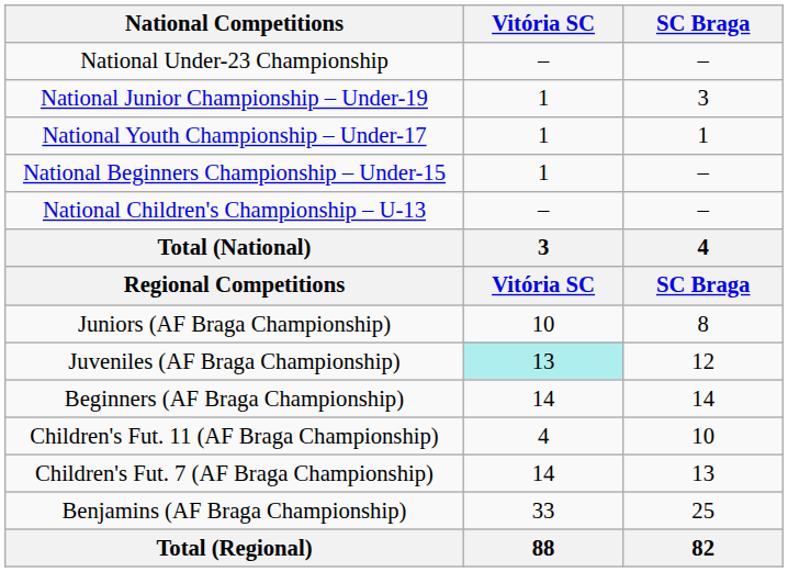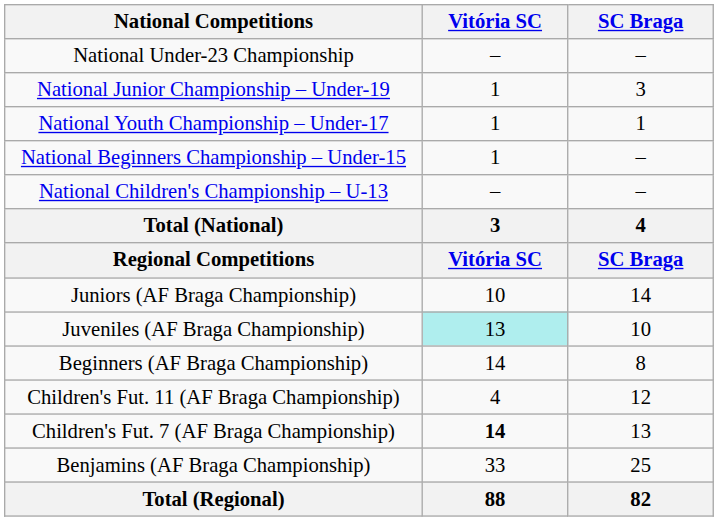Juniors (AF Braga Championship) | SC Braga: 8 -> 14
Juveniles (AF Braga Championship) | SC Braga: 12 -> 10
Beginners (AF Braga Championship) | SC Braga: 14 -> 8
Children's Fut. 11 (AF Braga Championship) | SC Braga: 10 -> 12
Children's Fut. 7 (AF Braga Championship) | Vitória SC: normal -> bold
